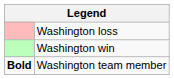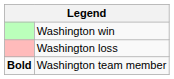rows swapped: Washington win <-> Washington loss
